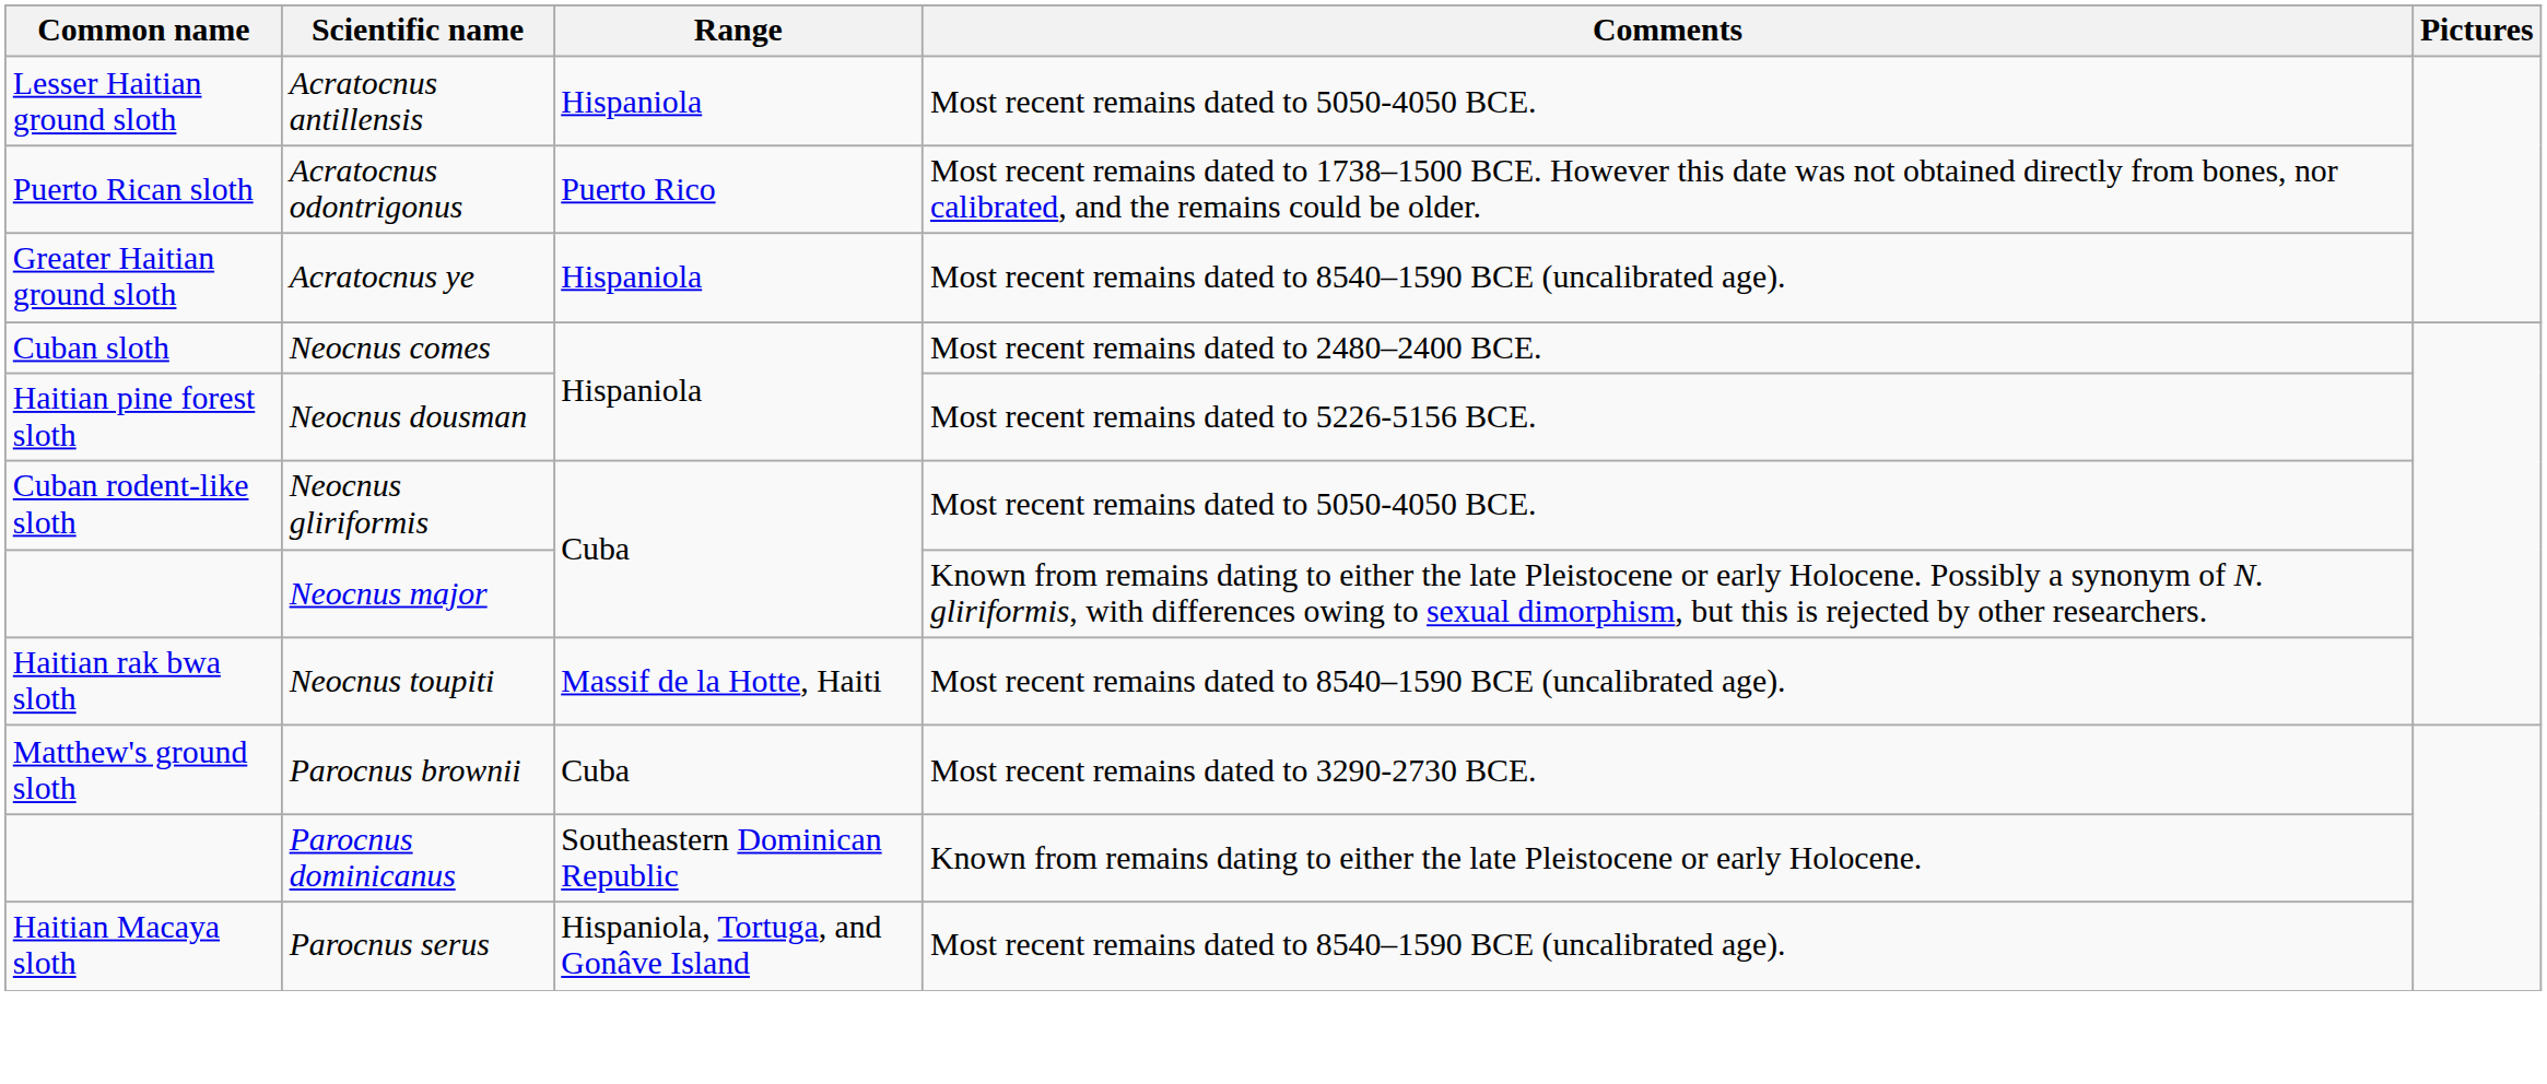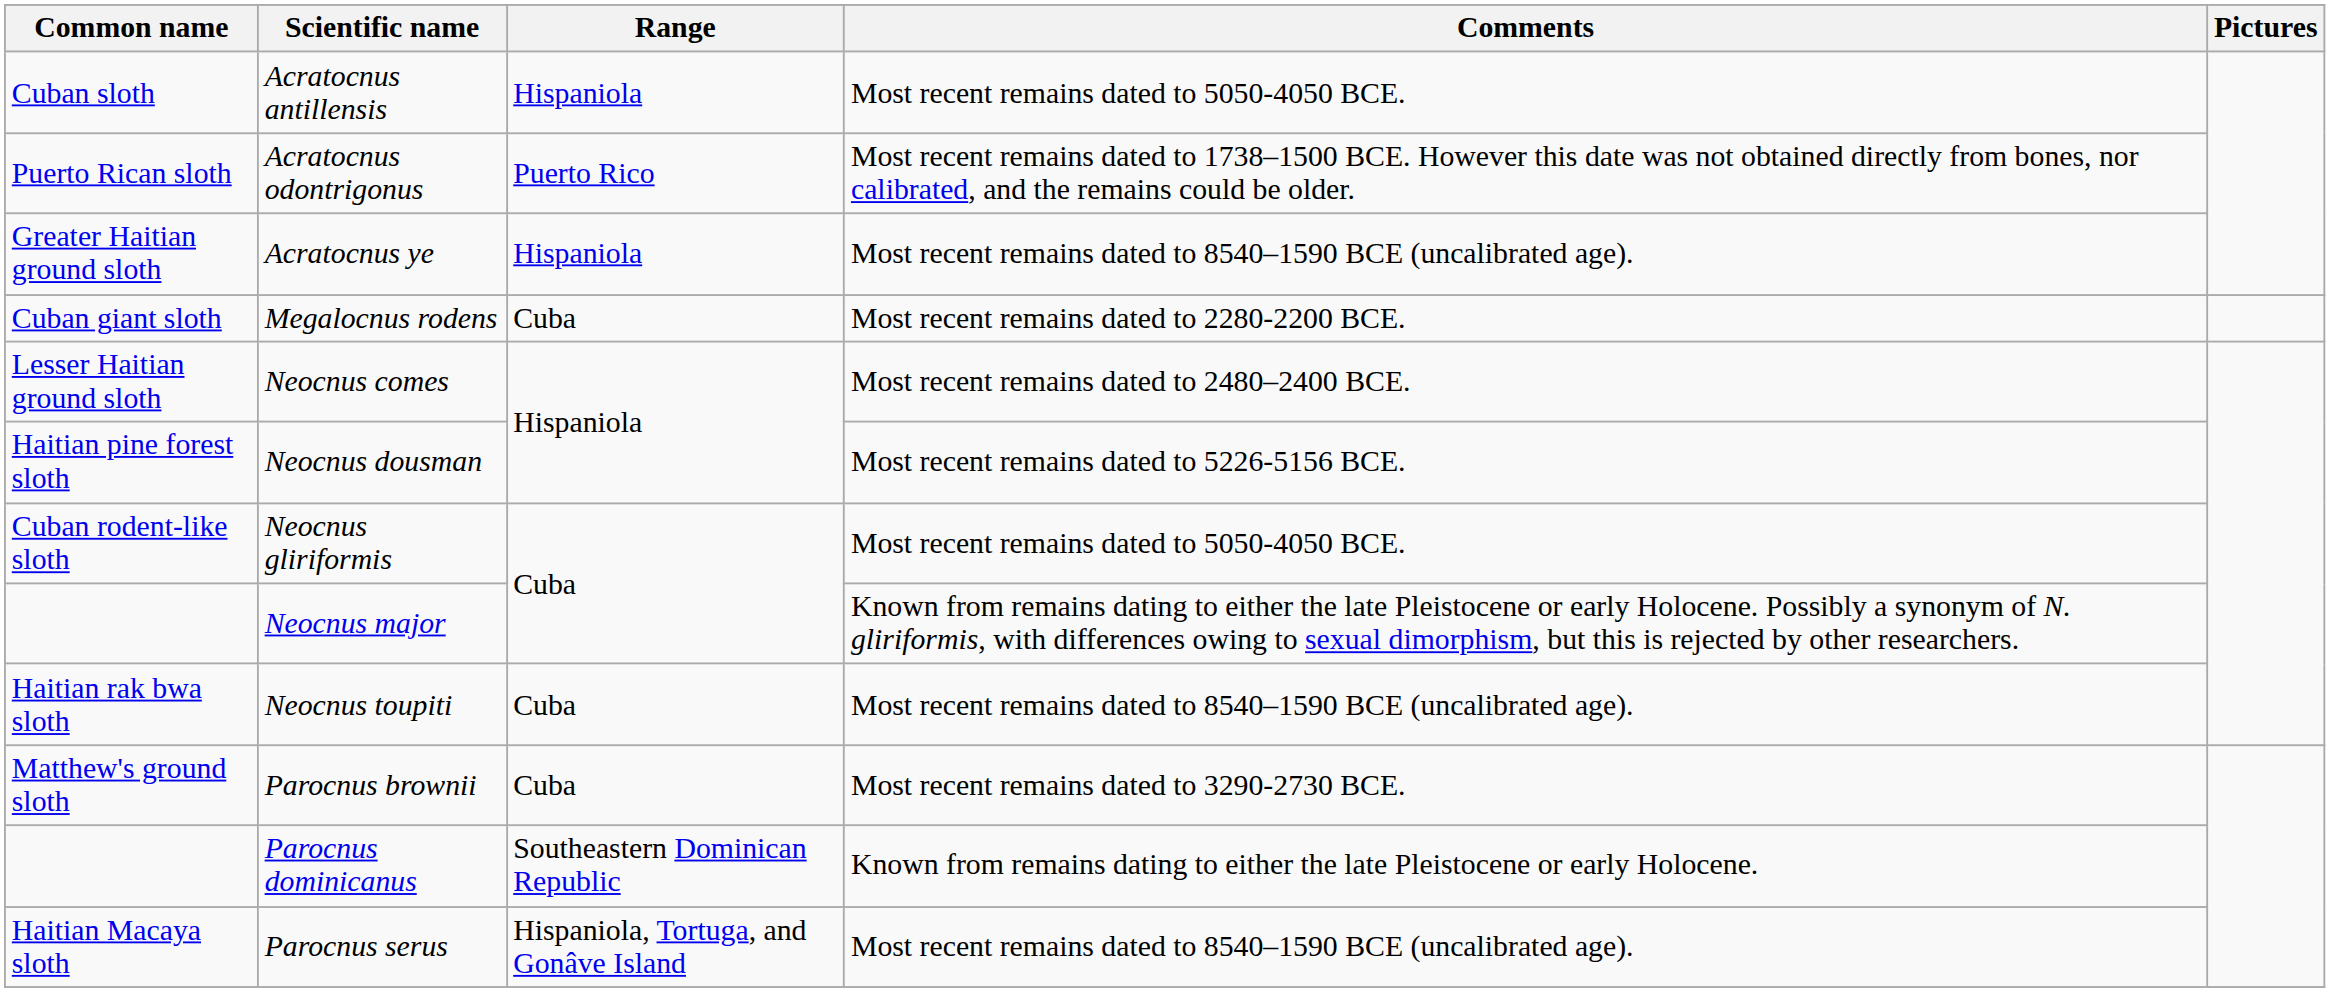Acratocnus antillensis | Common name: Lesser Haitian ground sloth -> Cuban sloth
+ row: Cuban giant sloth | Megalocnus rodens | Cuba | Most recent remains dated to 2280-2200 BCE.
Neocnus comes | Common name: Cuban sloth -> Lesser Haitian ground sloth
Neocnus toupiti | Range: Massif de la Hotte, Haiti -> Cuba
